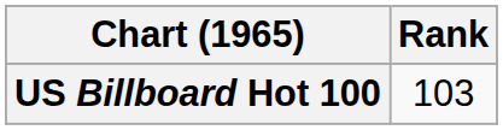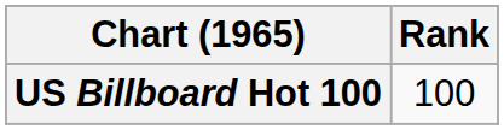US Billboard Hot 100 | Rank: 103 -> 100
